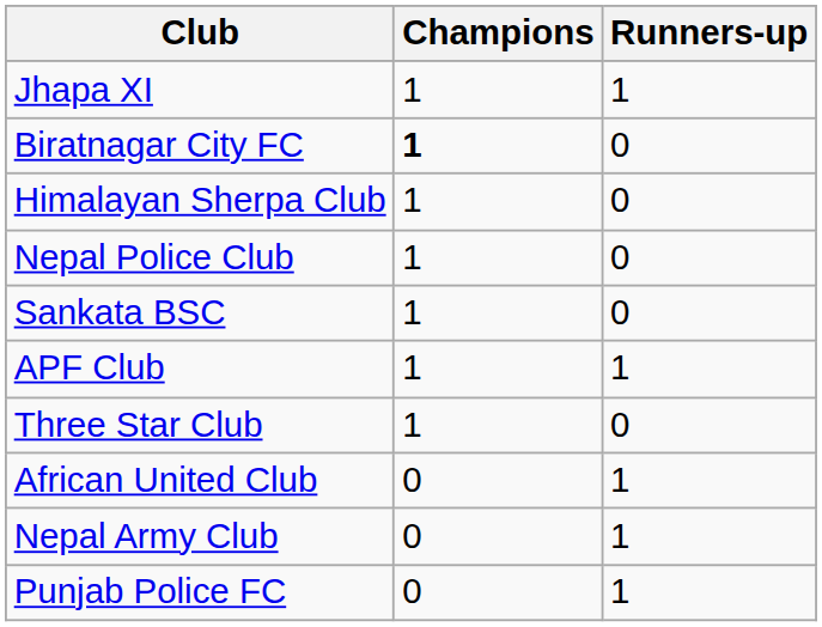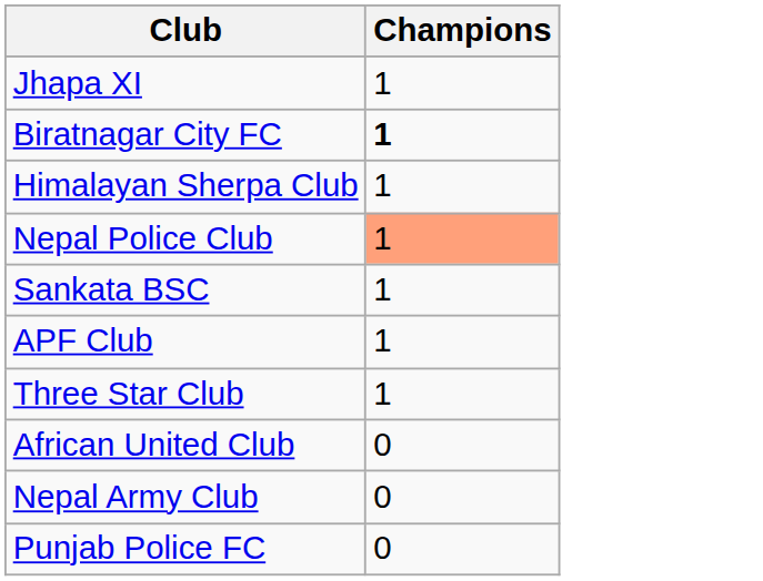- column: Runners-up | 1 | 0 | 0 | 0 | 0 | 1 | 0 | 1 | 1 | 1
Nepal Police Club | Champions: no background -> lightsalmon background
